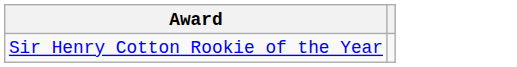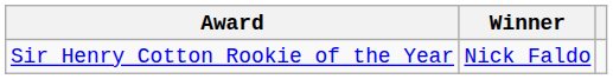+ column: Winner | Nick Faldo
